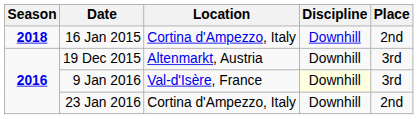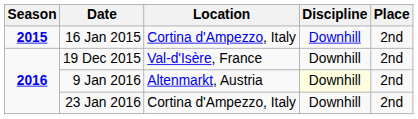16 Jan 2015 | Season: 2018 -> 2015
19 Dec 2015 | Location: Altenmarkt, Austria -> Val-d'Isère, France
19 Dec 2015 | Place: 3rd -> 2nd
9 Jan 2016 | Location: Val-d'Isère, France -> Altenmarkt, Austria
9 Jan 2016 | Place: 3rd -> 2nd
